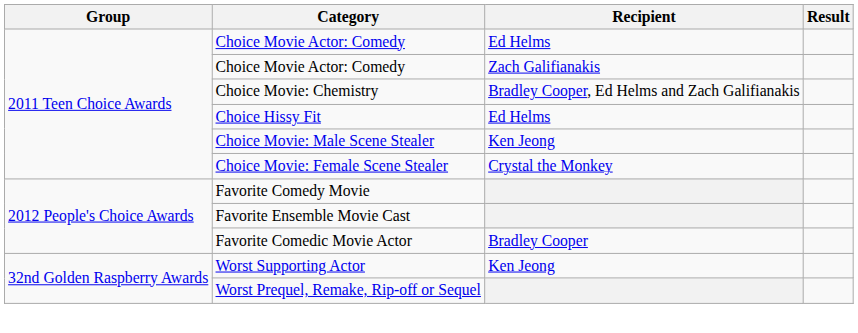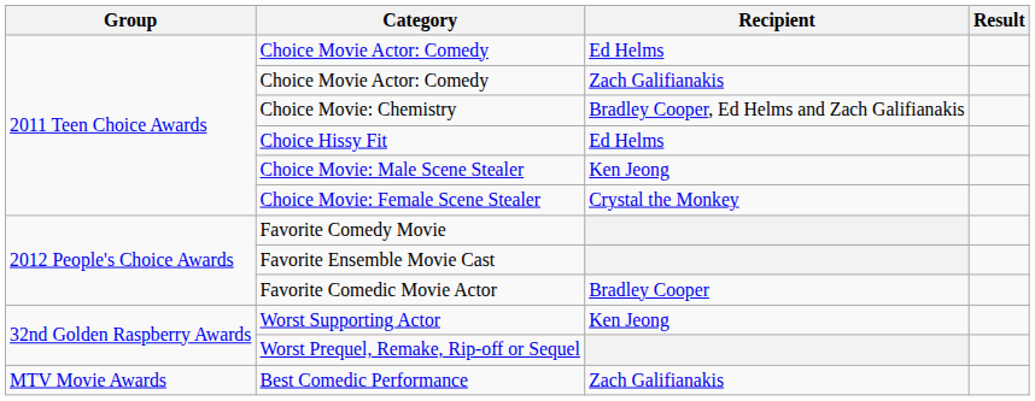+ row: MTV Movie Awards | Best Comedic Performance | Zach Galifianakis
